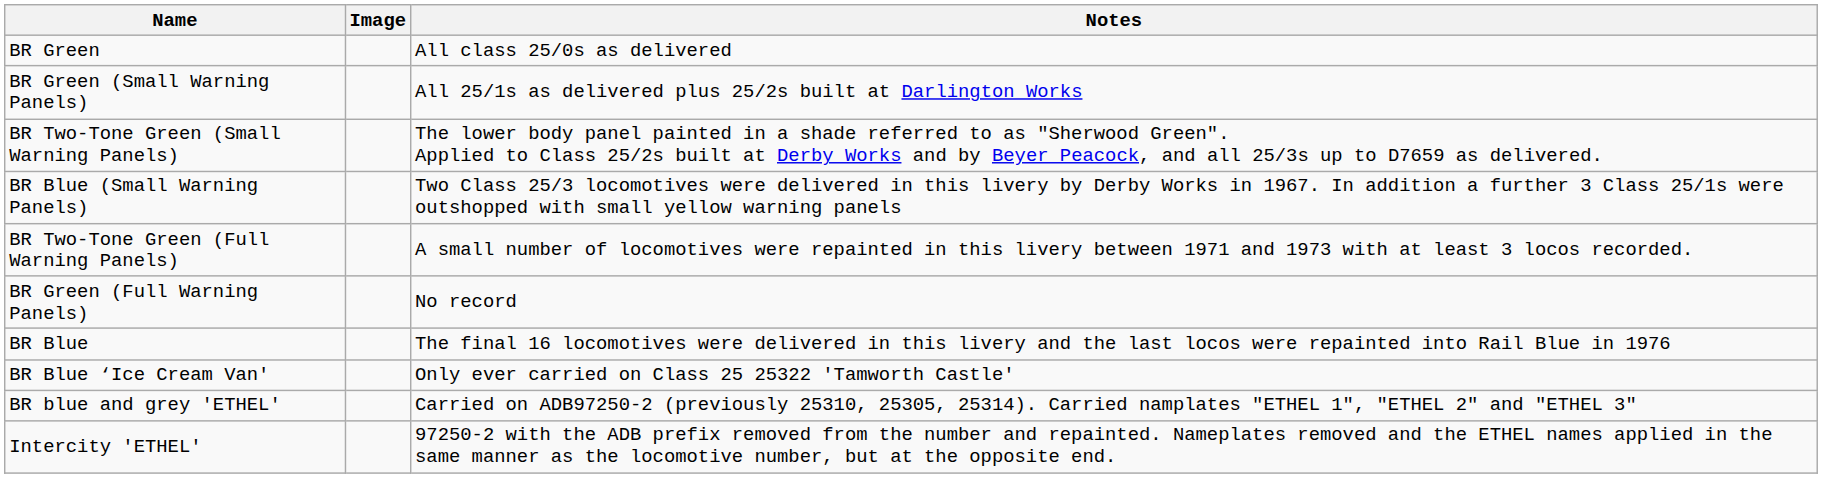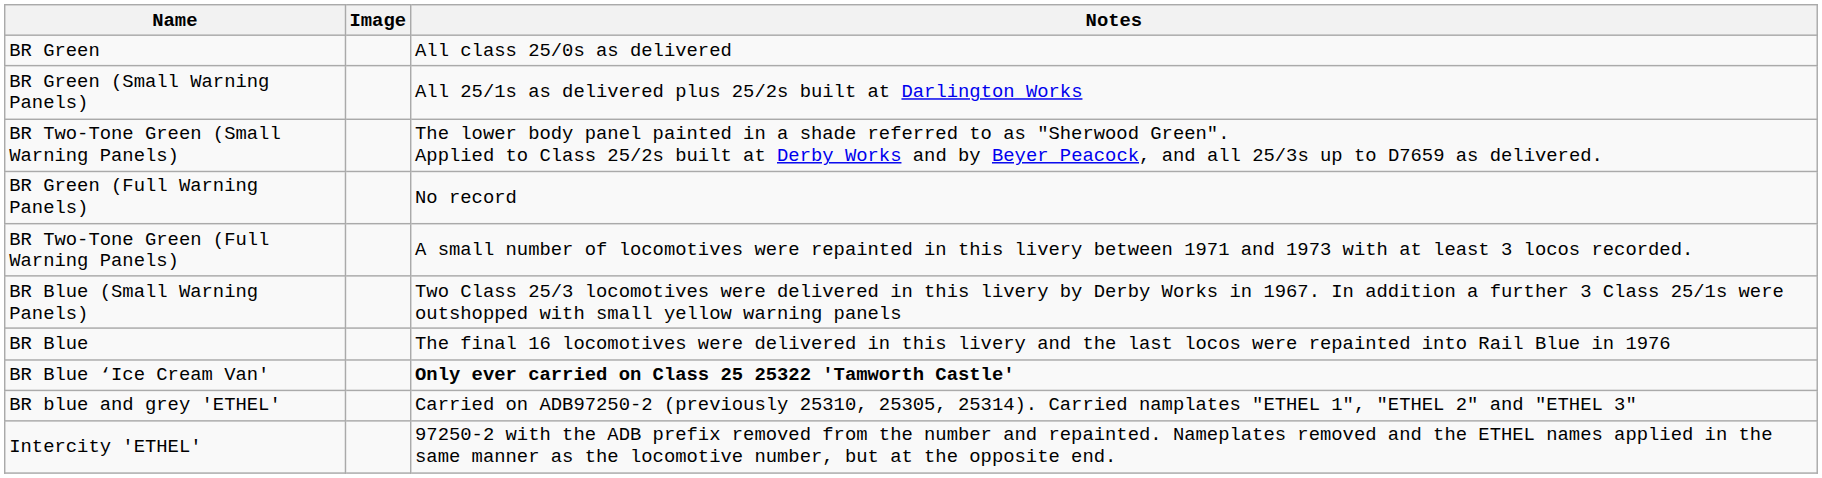rows swapped: BR Green (Full Warning Panels) <-> BR Blue (Small Warning Panels)
BR Blue ‘Ice Cream Van' | Notes: normal -> bold
